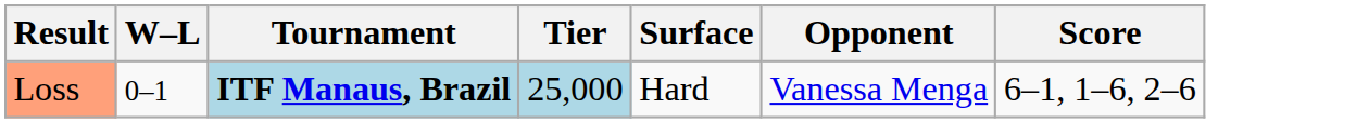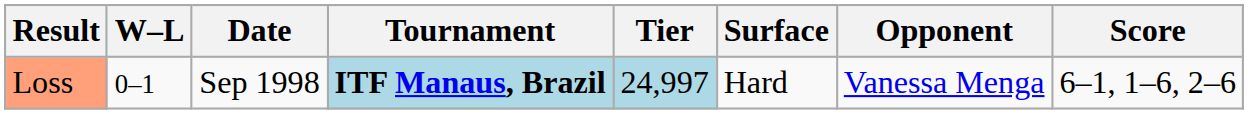+ column: Date | Sep 1998
Loss | Tier: 25,000 -> 24,997
